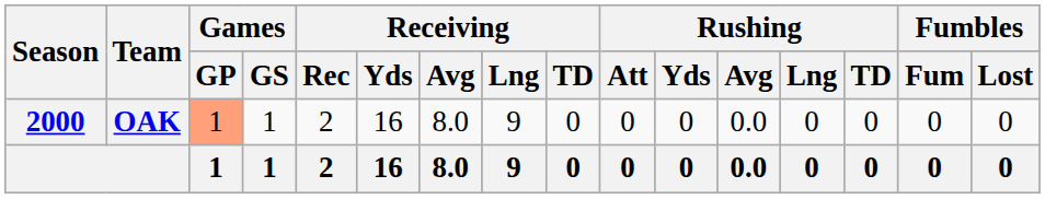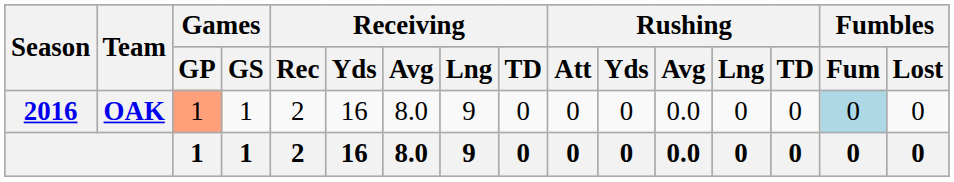OAK | Season: 2000 -> 2016
OAK | Fumbles / Fum: no background -> lightblue background
